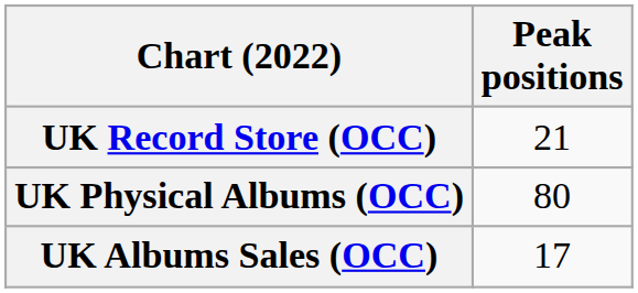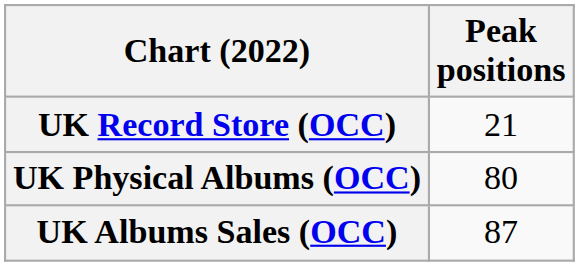UK Albums Sales (OCC) | Peak positions: 17 -> 87
